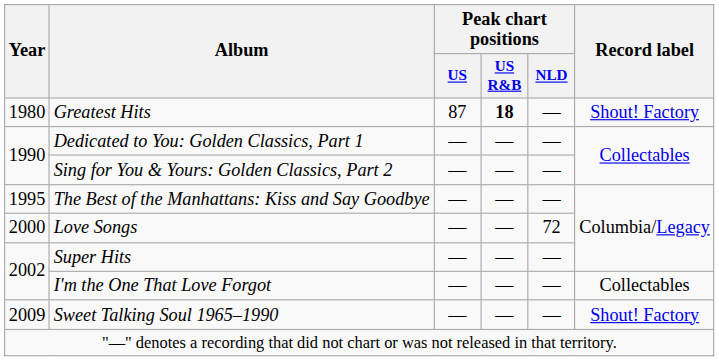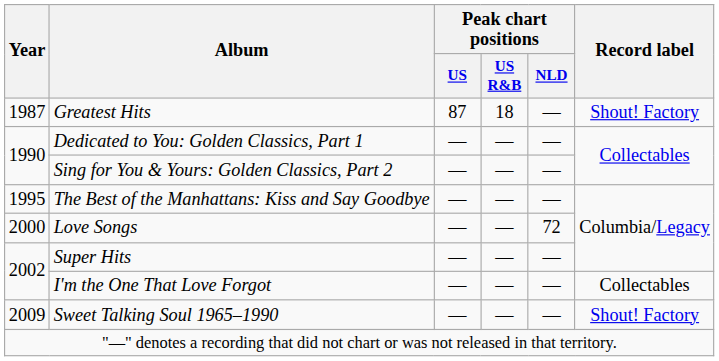Greatest Hits | Year: 1980 -> 1987
Greatest Hits | Peak chart positions / US R&B: bold -> normal
